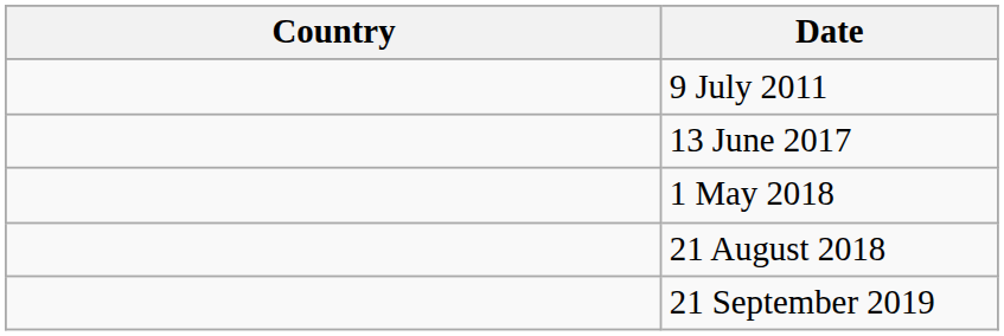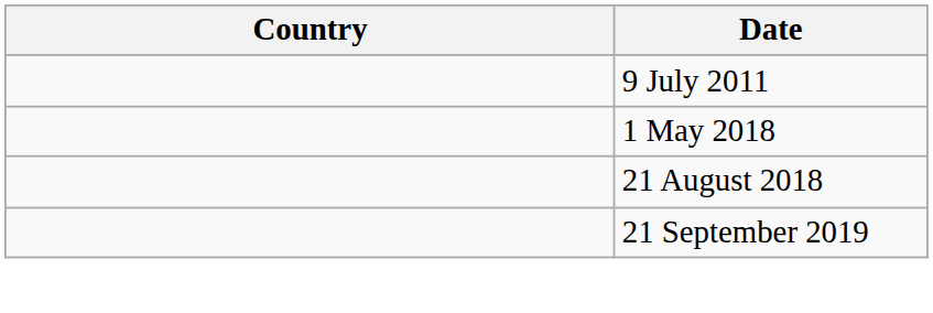- row: 13 June 2017
